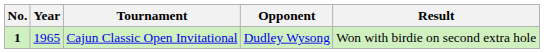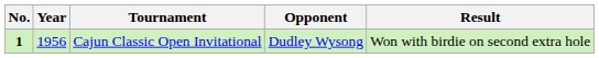Cajun Classic Open Invitational | Year: 1965 -> 1956
